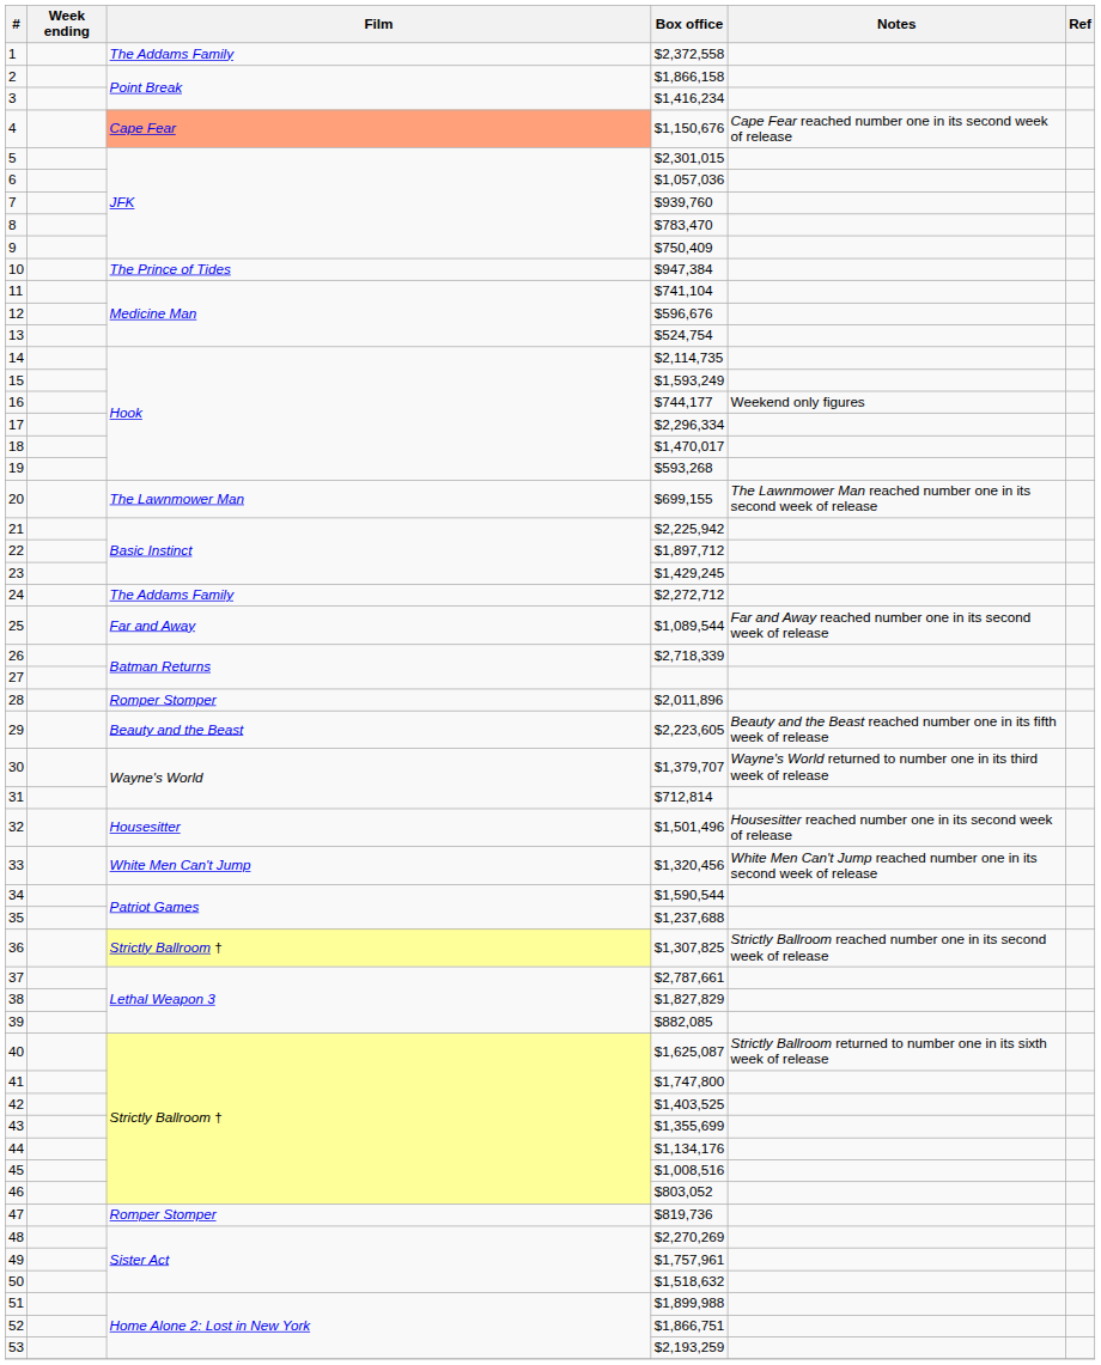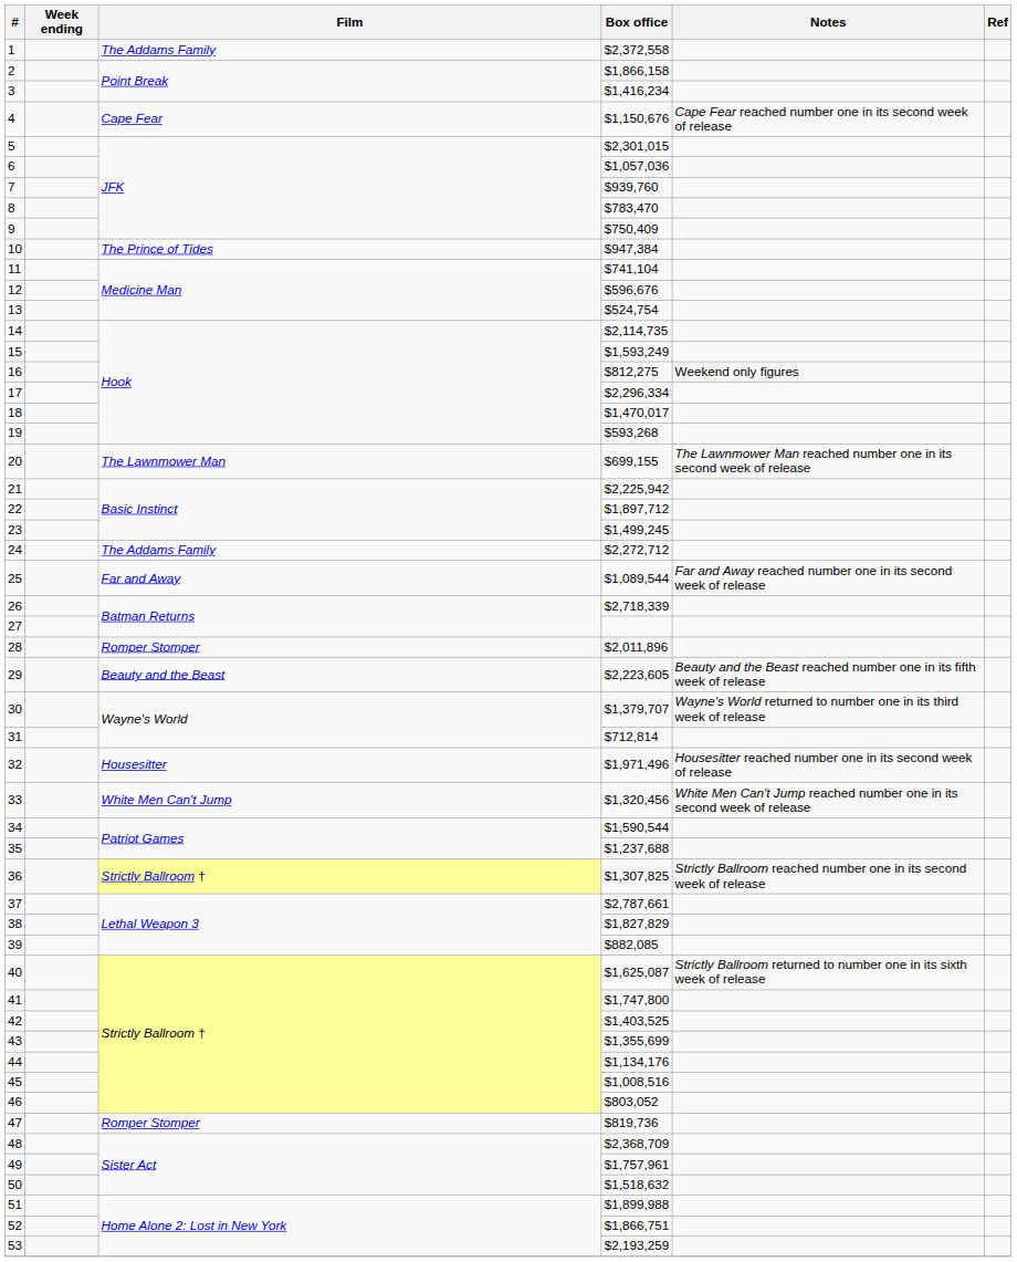4 | Film: lightsalmon background -> no background
16 | Box office: $744,177 -> $812,275
23 | Box office: $1,429,245 -> $1,499,245
32 | Box office: $1,501,496 -> $1,971,496
48 | Box office: $2,270,269 -> $2,368,709
